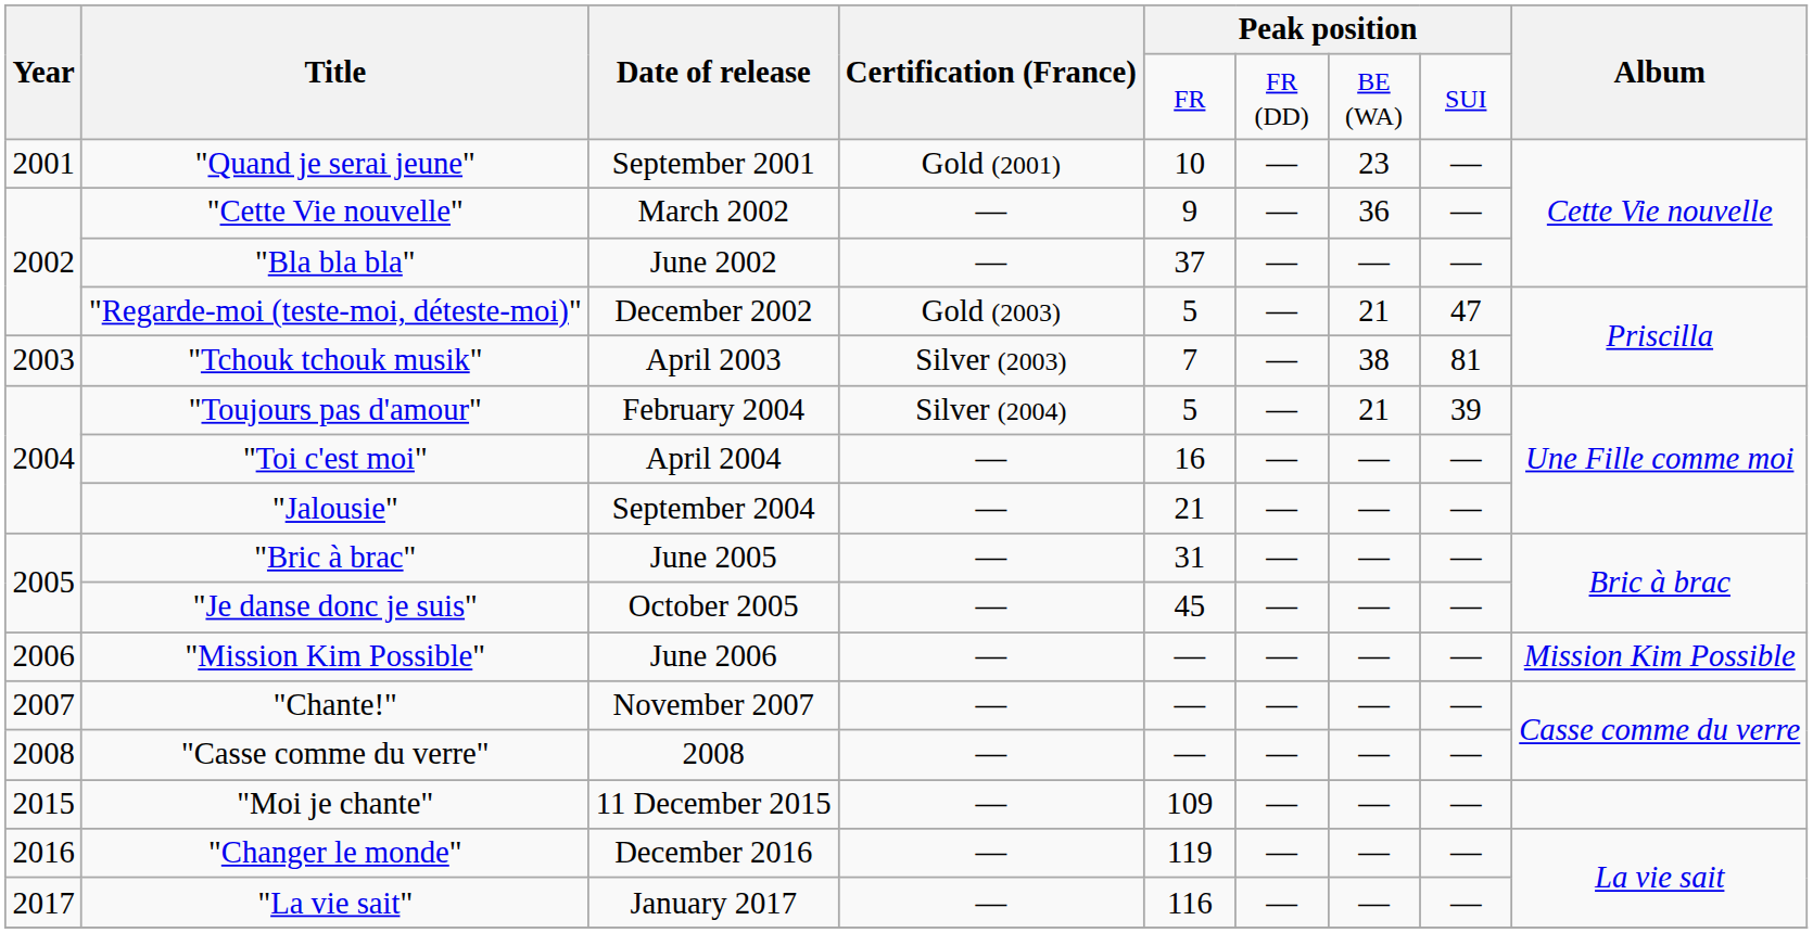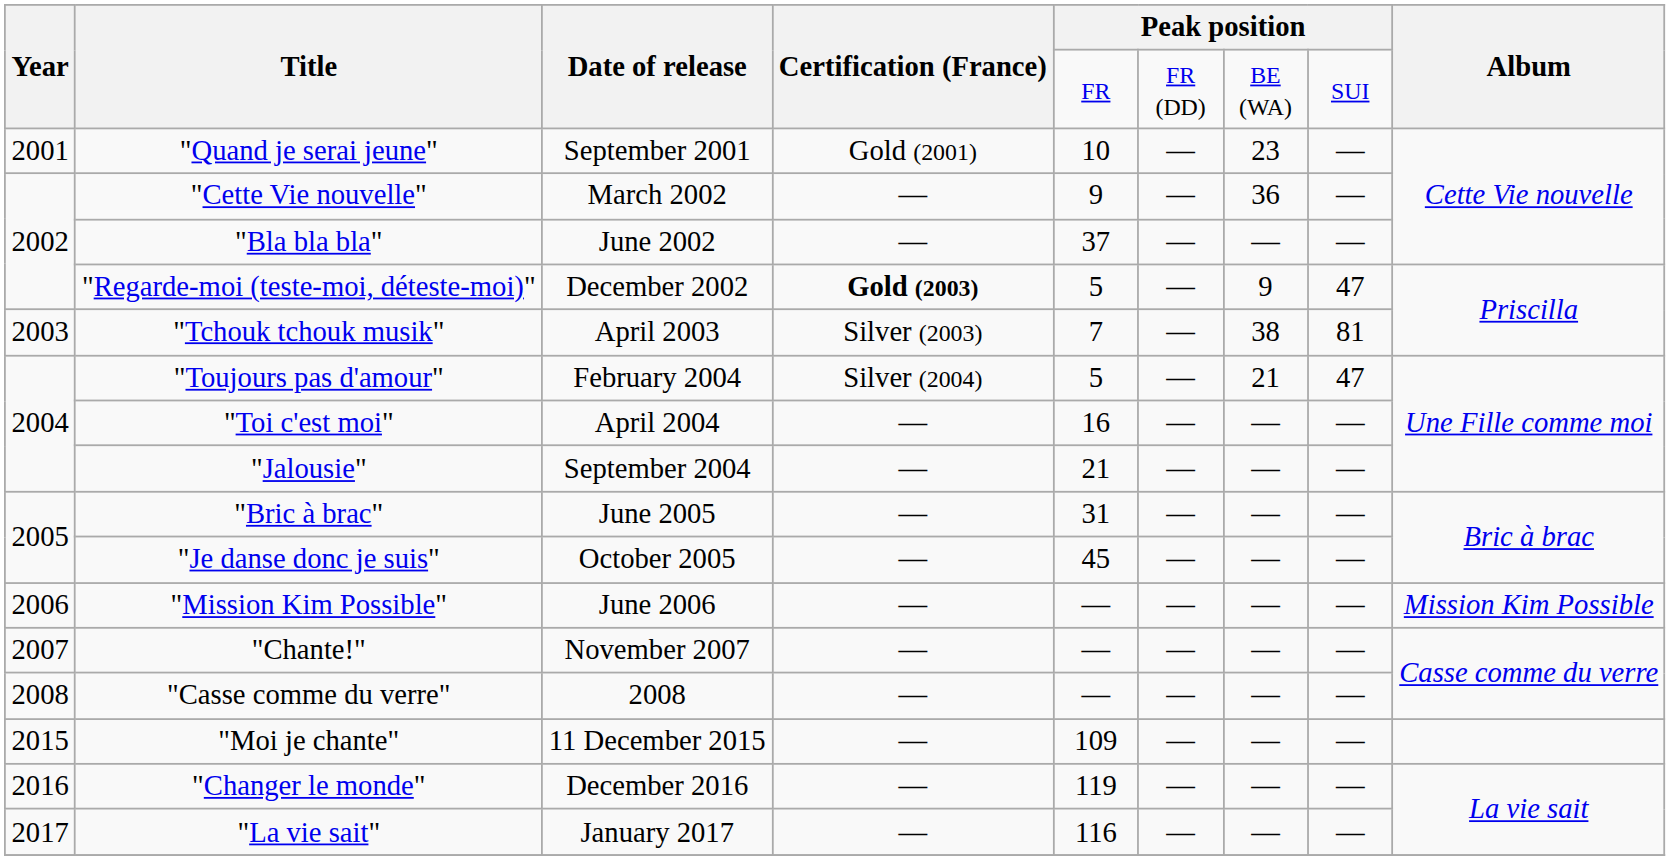"Regarde-moi (teste-moi, déteste-moi)" | Certification (France): normal -> bold
"Regarde-moi (teste-moi, déteste-moi)" | column 7: 21 -> 9
"Toujours pas d'amour" | column 8: 39 -> 47
